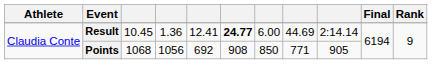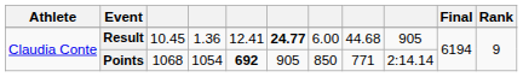Result | column 8: 44.69 -> 44.68
Result | column 9: 2:14.14 -> 905
Points | column 4: 1056 -> 1054
Points | column 5: normal -> bold
Points | column 6: 908 -> 905
Points | column 9: 905 -> 2:14.14
